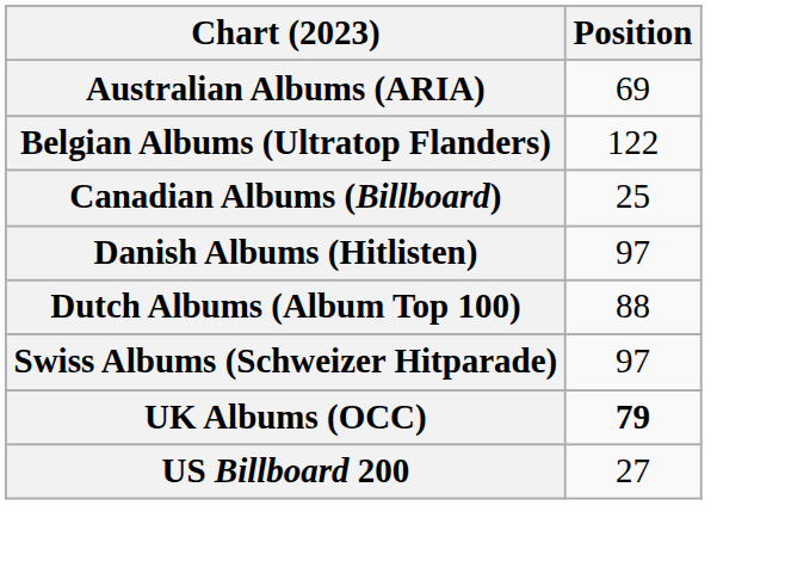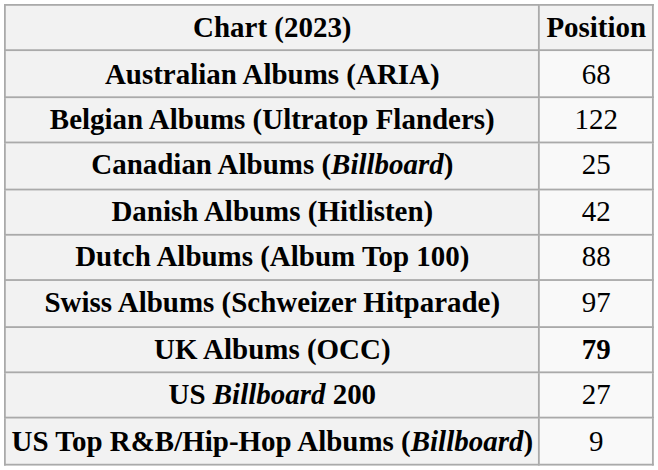Australian Albums (ARIA) | Position: 69 -> 68
Danish Albums (Hitlisten) | Position: 97 -> 42
+ row: US Top R&B/Hip-Hop Albums (Billboard) | 9
